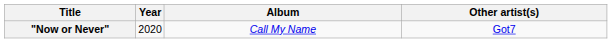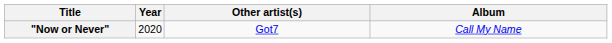columns swapped: Other artist(s) <-> Album
